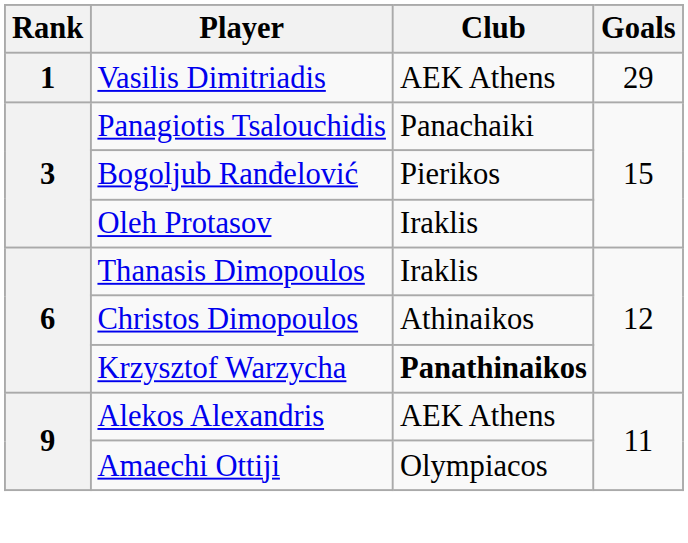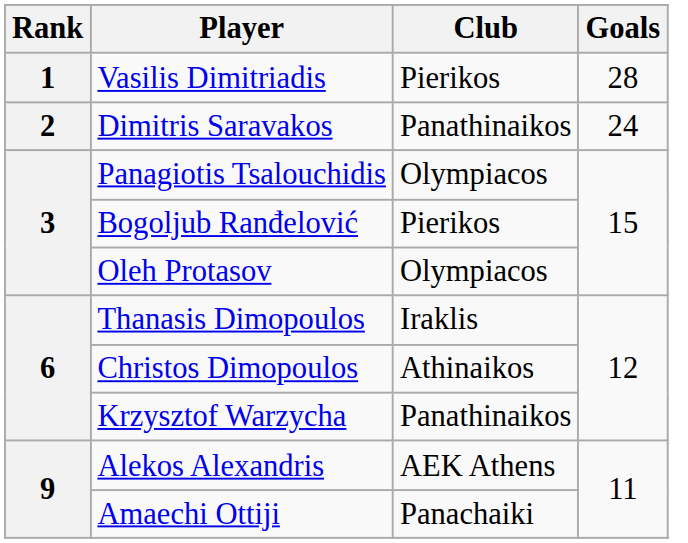Vasilis Dimitriadis | Club: AEK Athens -> Pierikos
Vasilis Dimitriadis | Goals: 29 -> 28
+ row: 2 | Dimitris Saravakos | Panathinaikos | 24
Panagiotis Tsalouchidis | Club: Panachaiki -> Olympiacos
Oleh Protasov | Club: Iraklis -> Olympiacos
Krzysztof Warzycha | Club: bold -> normal
Amaechi Ottiji | Club: Olympiacos -> Panachaiki
